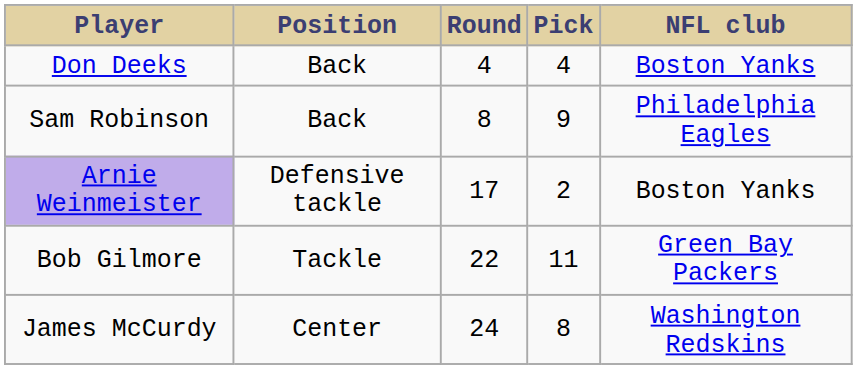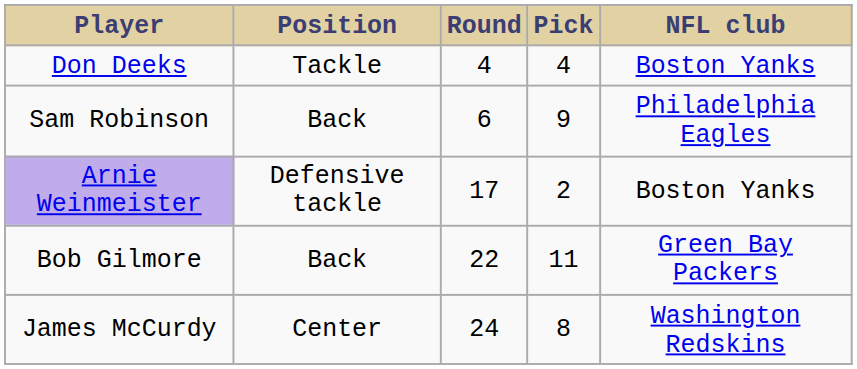Don Deeks | Position: Back -> Tackle
Sam Robinson | Round: 8 -> 6
Bob Gilmore | Position: Tackle -> Back
